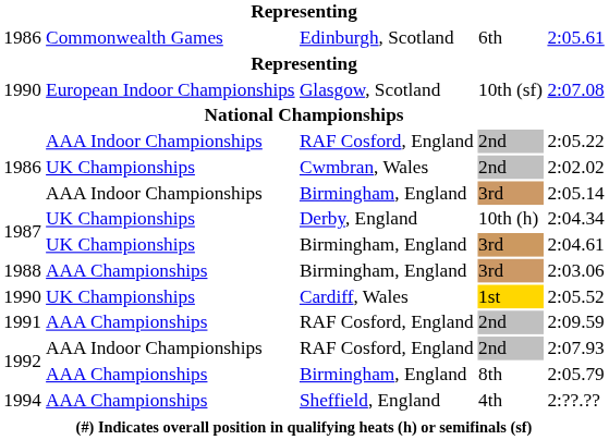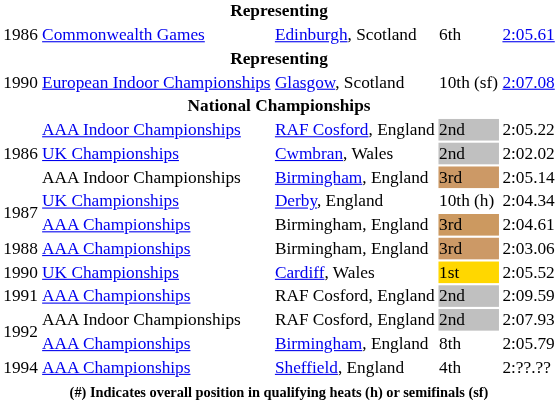1987 / Birmingham, England | column 2: UK Championships -> AAA Championships
